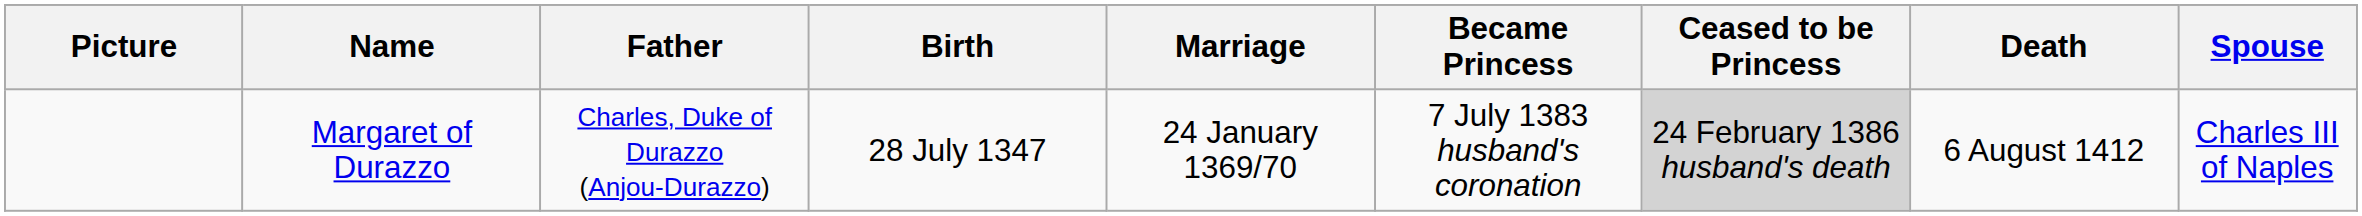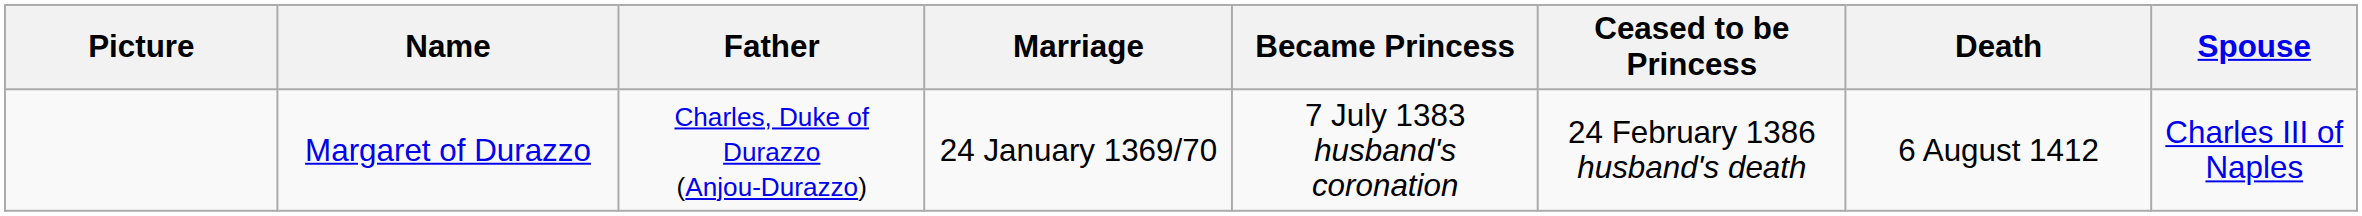- column: Birth | 28 July 1347
Margaret of Durazzo | Ceased to be Princess: lightgrey background -> no background
